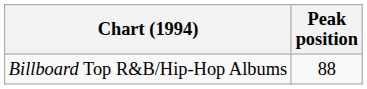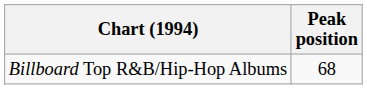Billboard Top R&B/Hip-Hop Albums | Peak position: 88 -> 68
